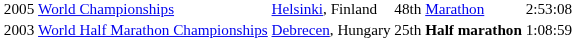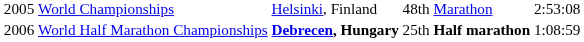World Half Marathon Championships | column 1: 2003 -> 2006
World Half Marathon Championships | column 3: normal -> bold
